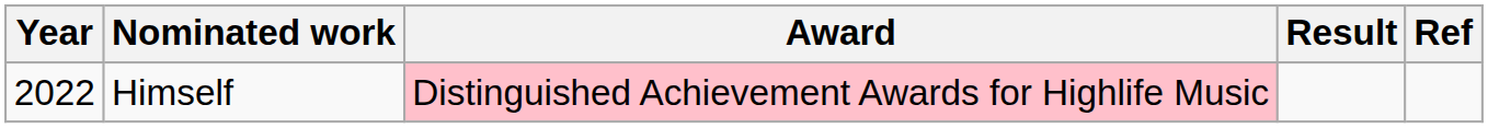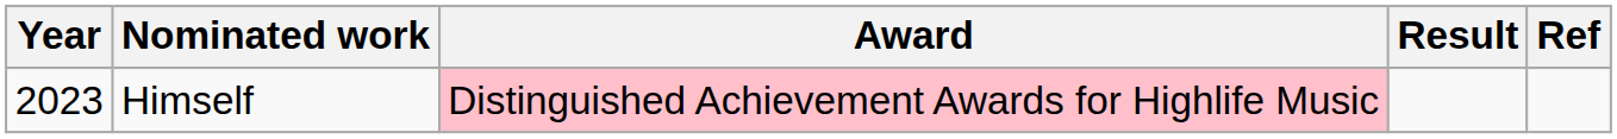Himself | Year: 2022 -> 2023
